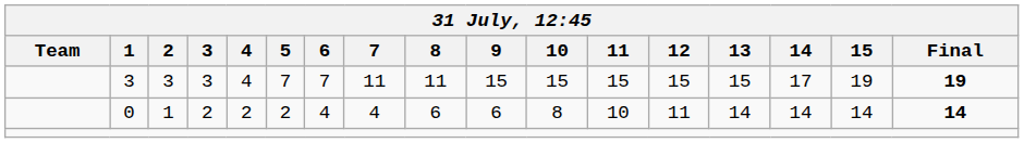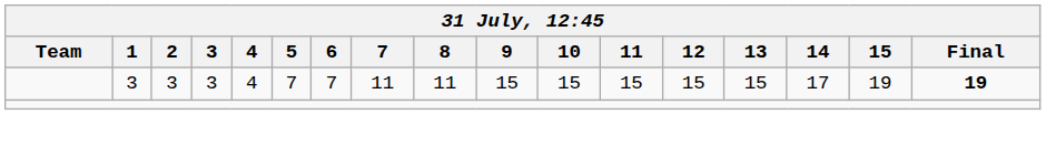- row: 0 | 1 | 2 | 2 | 2 | 4 | 4 | 6 | 6 | 8 | 10 | 11 | 14 | 14 | 14 | 14
